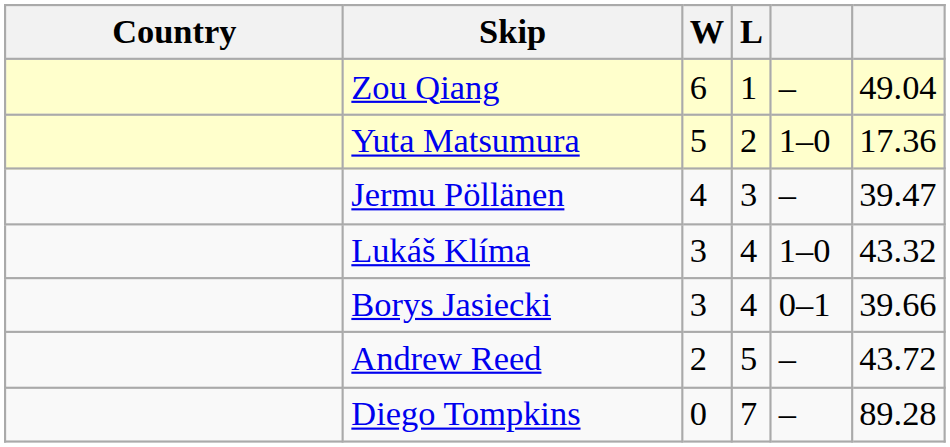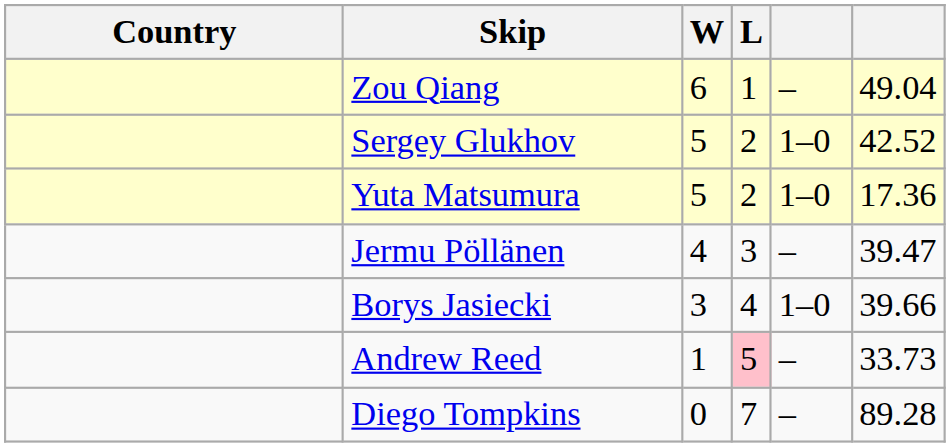+ row: Sergey Glukhov | 5 | 2 | 1–0 | 42.52
- row: Lukáš Klíma | 3 | 4 | 1–0 | 43.32
Borys Jasiecki | column 5: 0–1 -> 1–0
Andrew Reed | W: 2 -> 1
Andrew Reed | L: no background -> pink background
Andrew Reed | column 6: 43.72 -> 33.73
